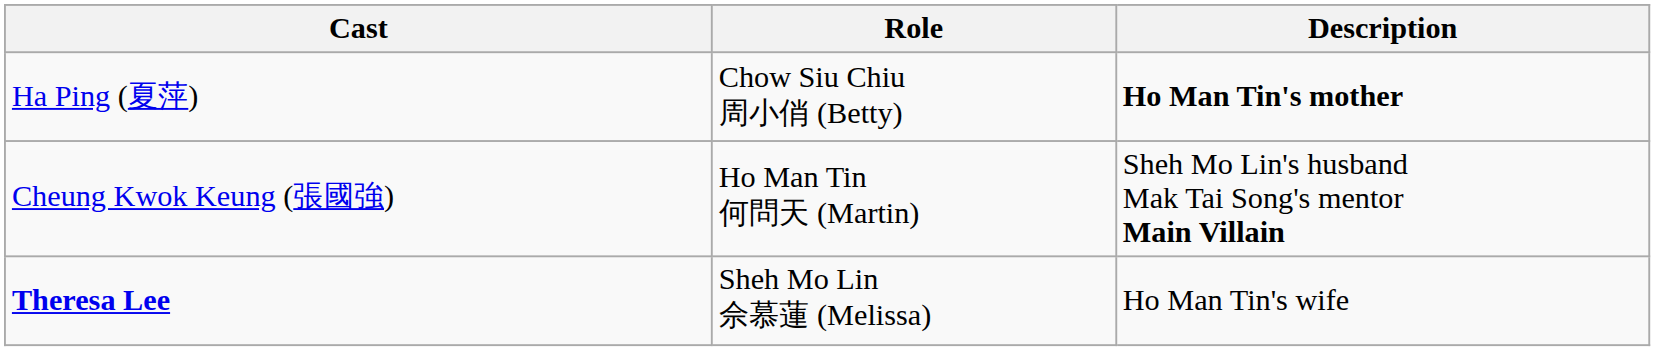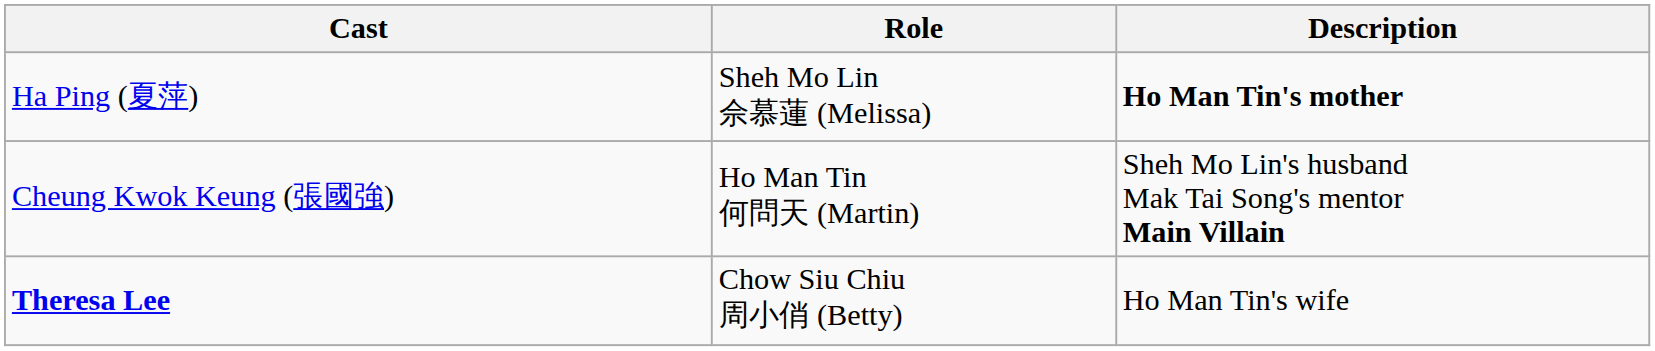Ha Ping (夏萍) | Role: Chow Siu Chiu 周小俏 (Betty) -> Sheh Mo Lin 佘慕蓮 (Melissa)
Theresa Lee | Role: Sheh Mo Lin 佘慕蓮 (Melissa) -> Chow Siu Chiu 周小俏 (Betty)
